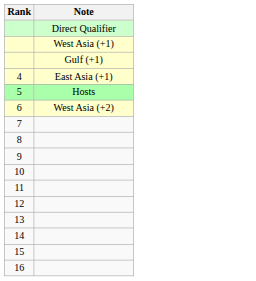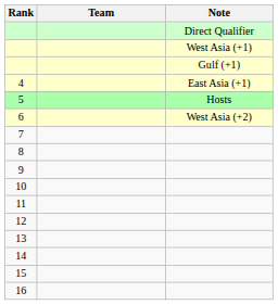+ column: Team
